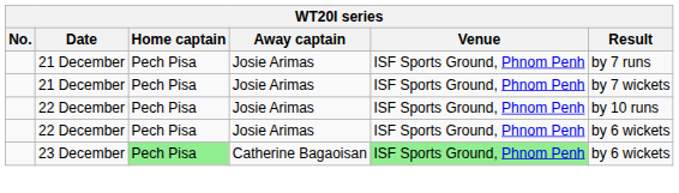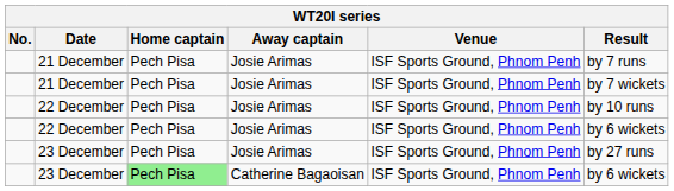+ row: 23 December | Pech Pisa | Josie Arimas | ISF Sports Ground, Phnom Penh | by 27 runs
23 December / Catherine Bagaoisan | Venue: lightgreen background -> no background
